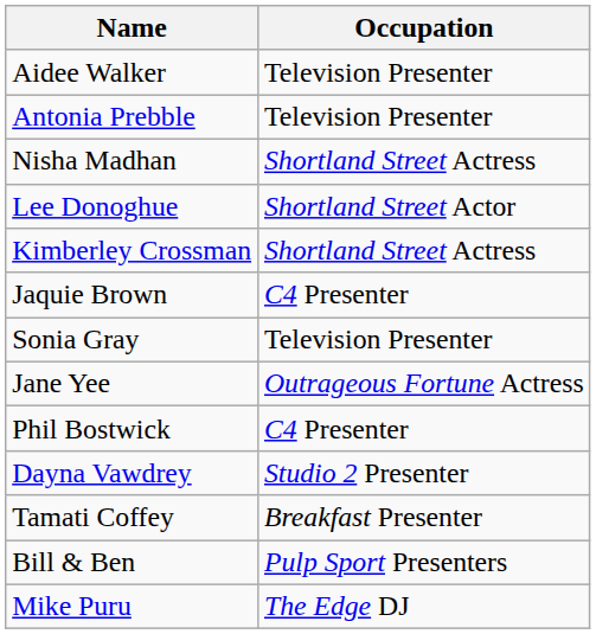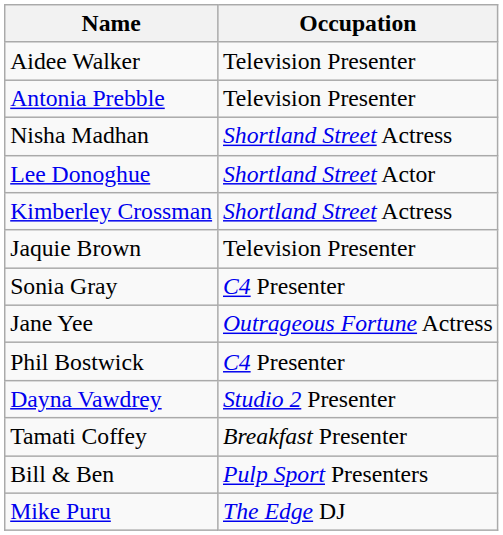Jaquie Brown | Occupation: C4 Presenter -> Television Presenter
Sonia Gray | Occupation: Television Presenter -> C4 Presenter
